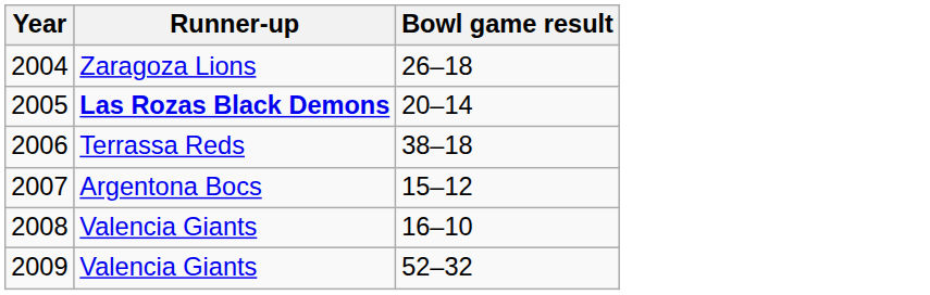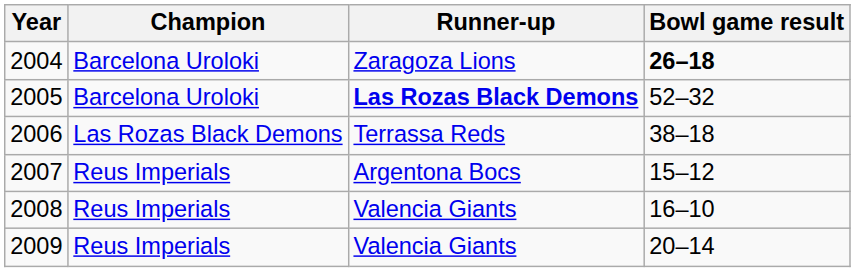+ column: Champion | Barcelona Uroloki | Barcelona Uroloki | Las Rozas Black Demons | Reus Imperials | Reus Imperials | Reus Imperials
2004 | Bowl game result: normal -> bold
2005 | Bowl game result: 20–14 -> 52–32
2009 | Bowl game result: 52–32 -> 20–14
